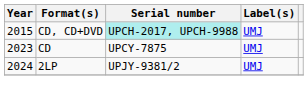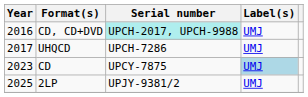CD, CD+DVD | Year: 2015 -> 2016
+ row: 2017 | UHQCD | UPCH-7286 | UMJ
CD | Label(s): no background -> lightblue background
2LP | Year: 2024 -> 2025
